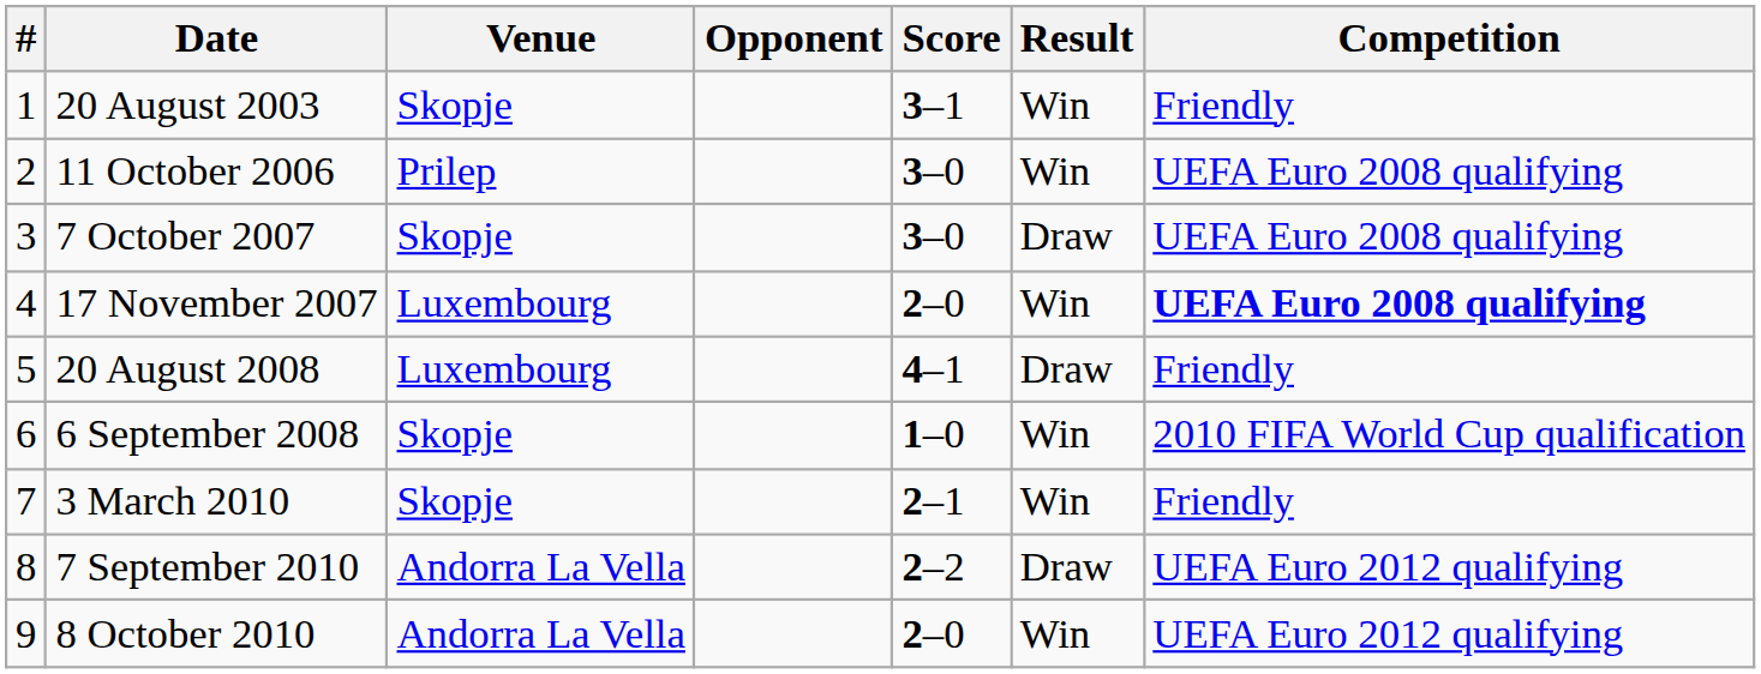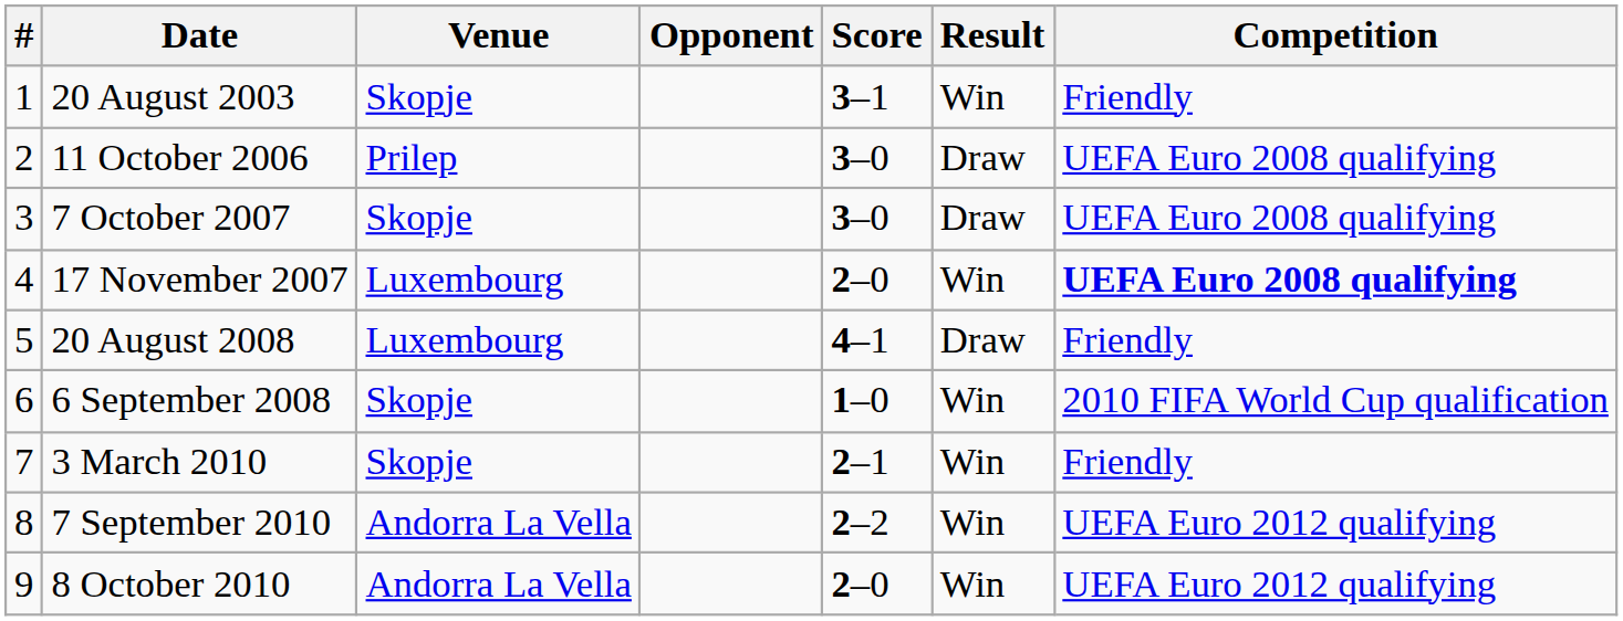11 October 2006 | Result: Win -> Draw
7 September 2010 | Result: Draw -> Win
